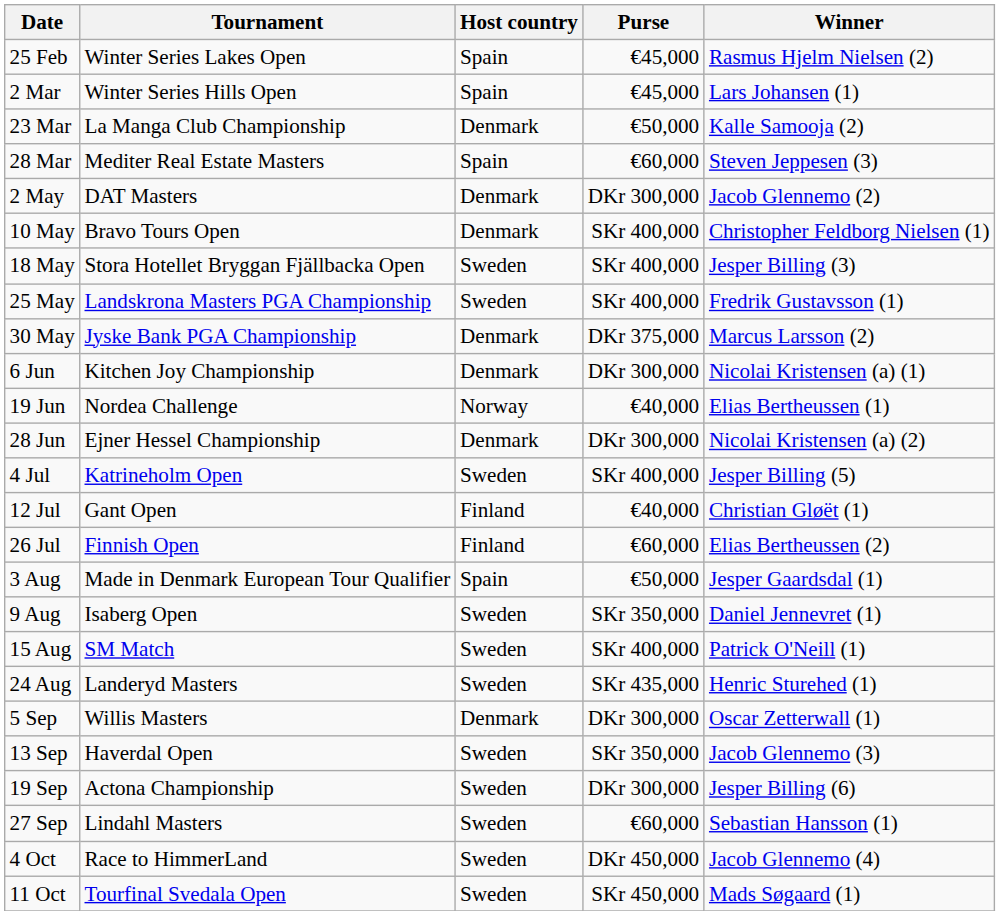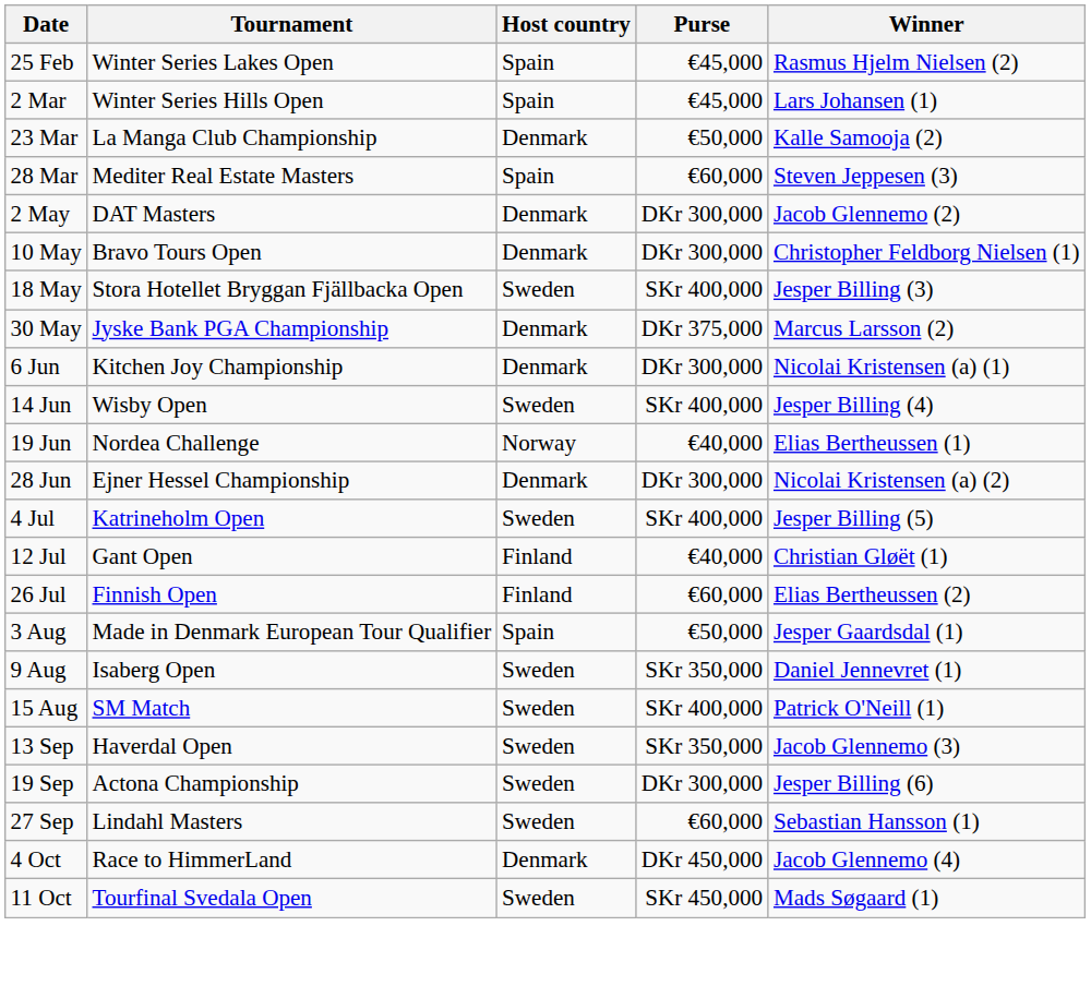10 May | Purse: SKr 400,000 -> DKr 300,000
- row: 25 May | Landskrona Masters PGA Championship | Sweden | SKr 400,000 | Fredrik Gustavsson (1)
+ row: 14 Jun | Wisby Open | Sweden | SKr 400,000 | Jesper Billing (4)
- row: 24 Aug | Landeryd Masters | Sweden | SKr 435,000 | Henric Sturehed (1)
- row: 5 Sep | Willis Masters | Denmark | DKr 300,000 | Oscar Zetterwall (1)
4 Oct | Host country: Sweden -> Denmark
